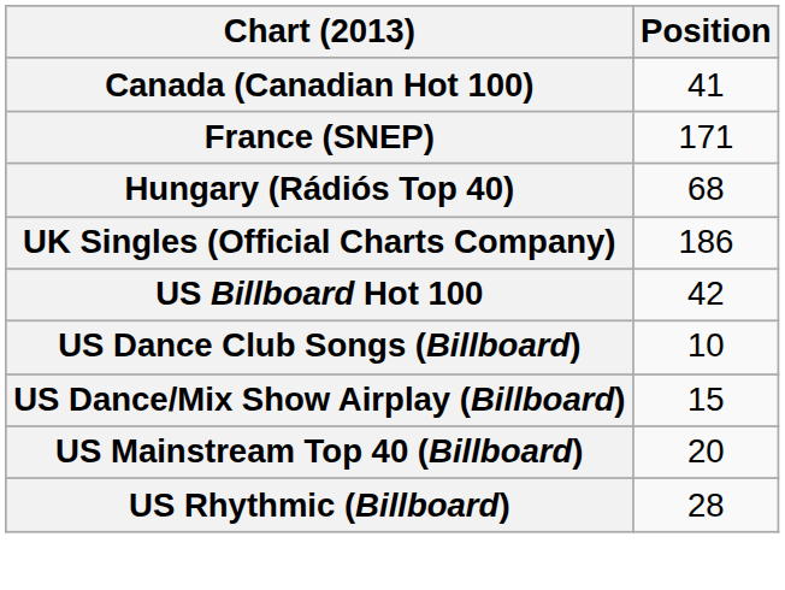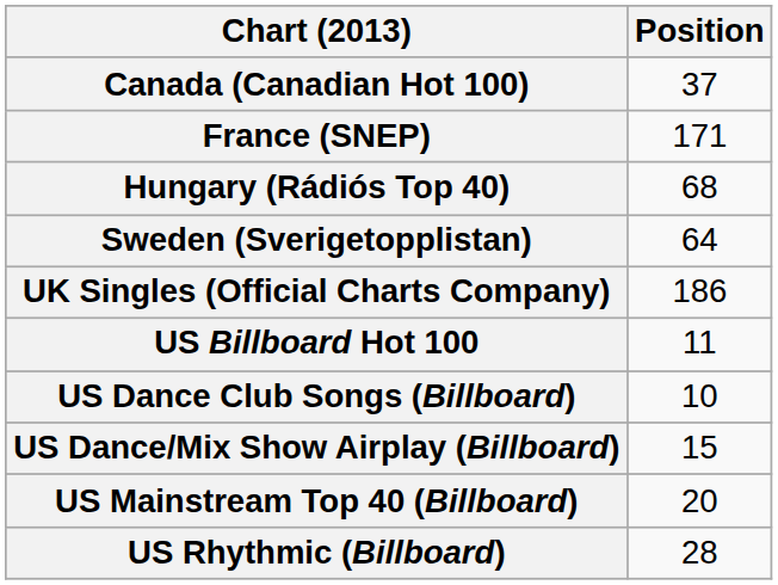Canada (Canadian Hot 100) | Position: 41 -> 37
+ row: Sweden (Sverigetopplistan) | 64
US Billboard Hot 100 | Position: 42 -> 11
